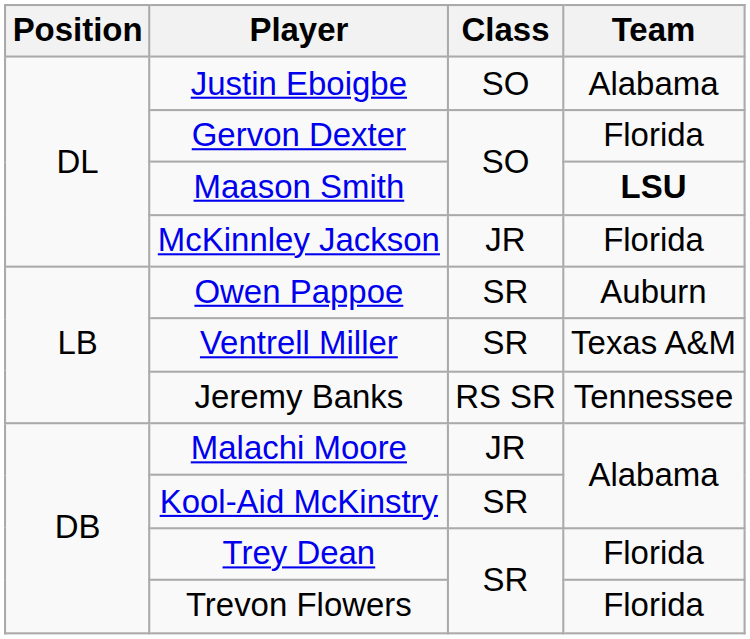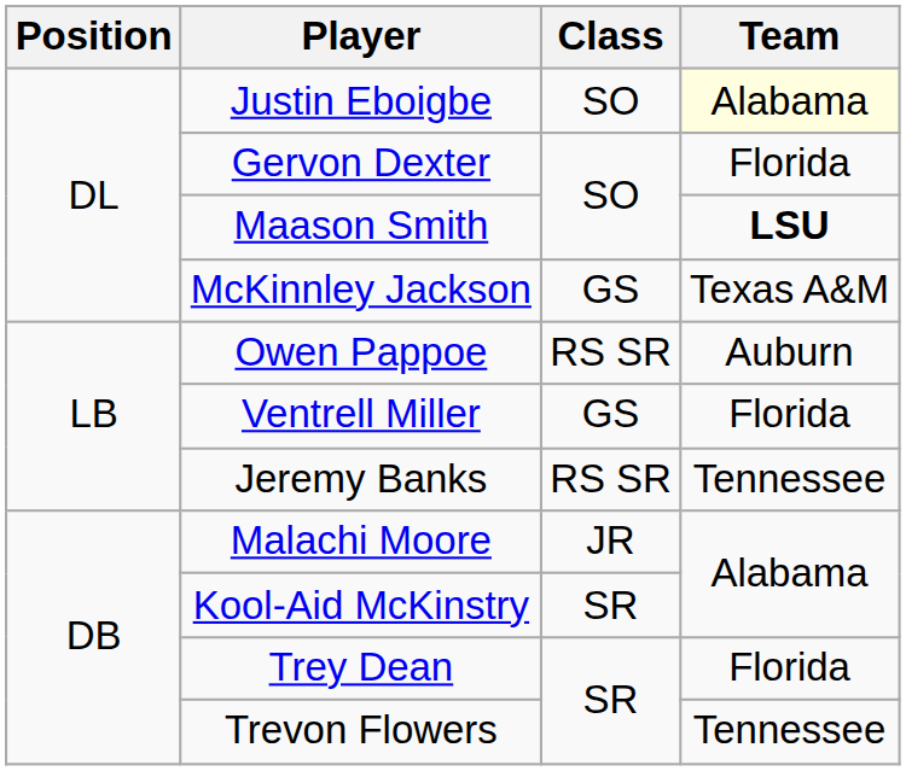Justin Eboigbe | Team: no background -> lightyellow background
McKinnley Jackson | Class: JR -> GS
McKinnley Jackson | Team: Florida -> Texas A&M
Owen Pappoe | Class: SR -> RS SR
Ventrell Miller | Class: SR -> GS
Ventrell Miller | Team: Texas A&M -> Florida
Trevon Flowers | Team: Florida -> Tennessee
